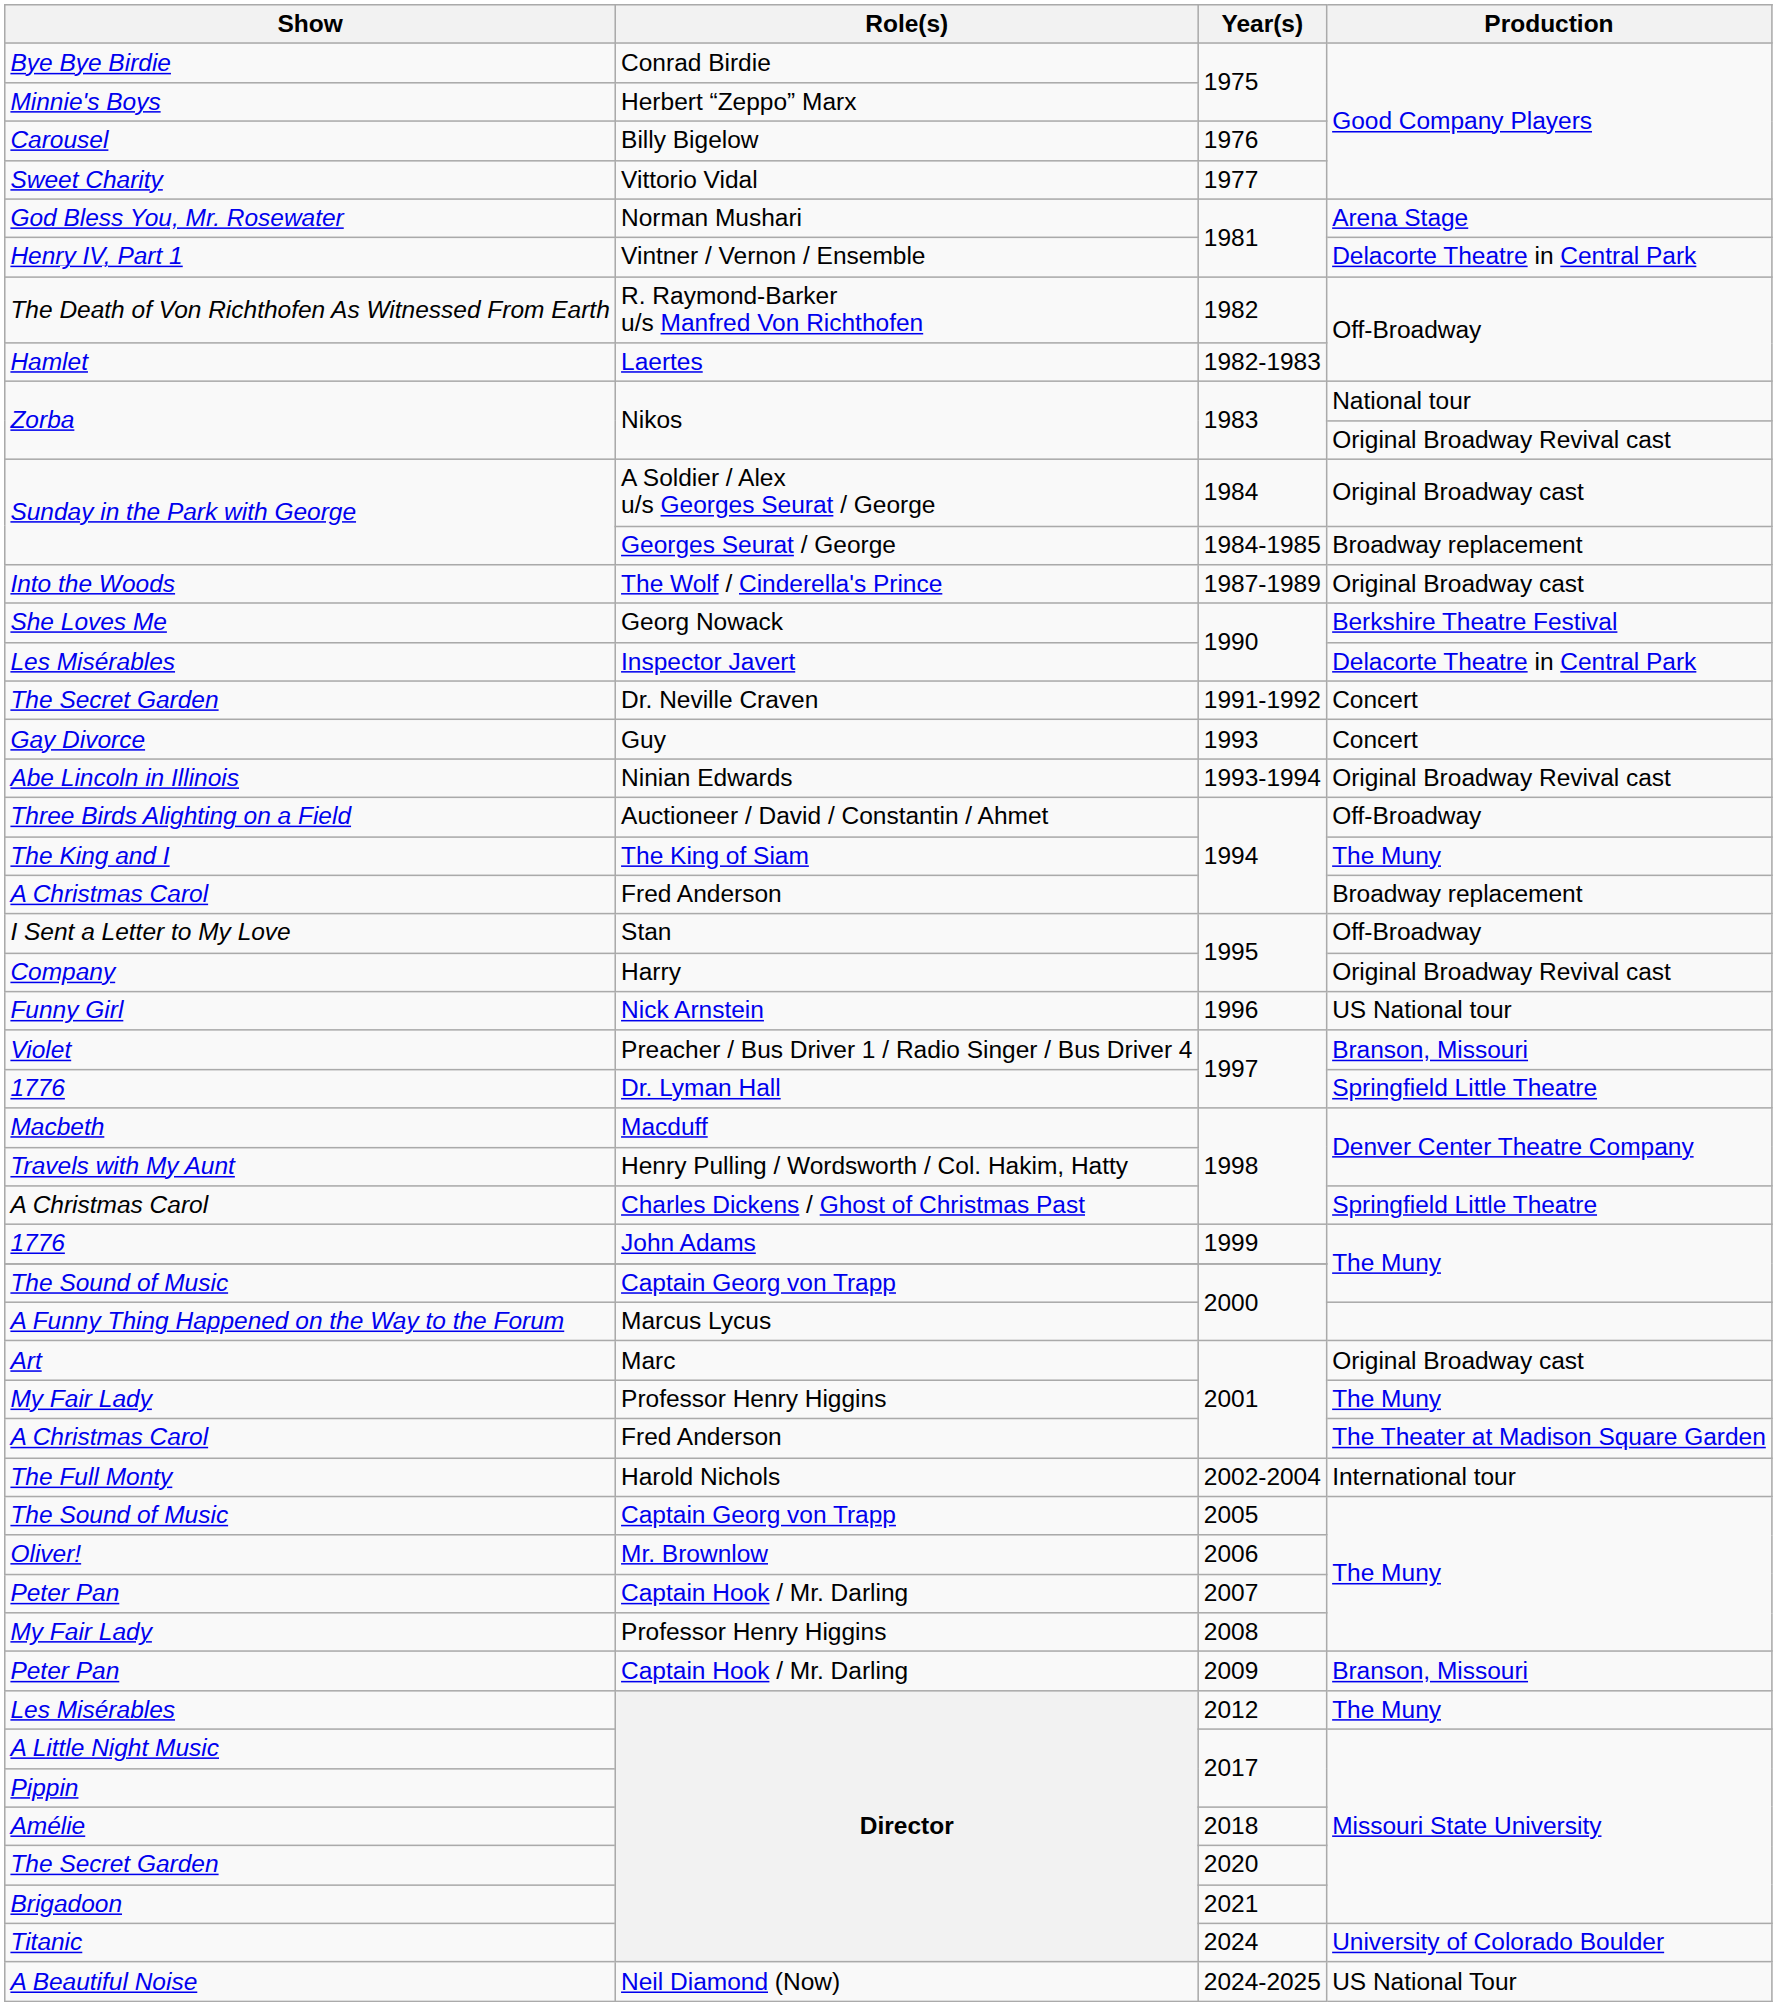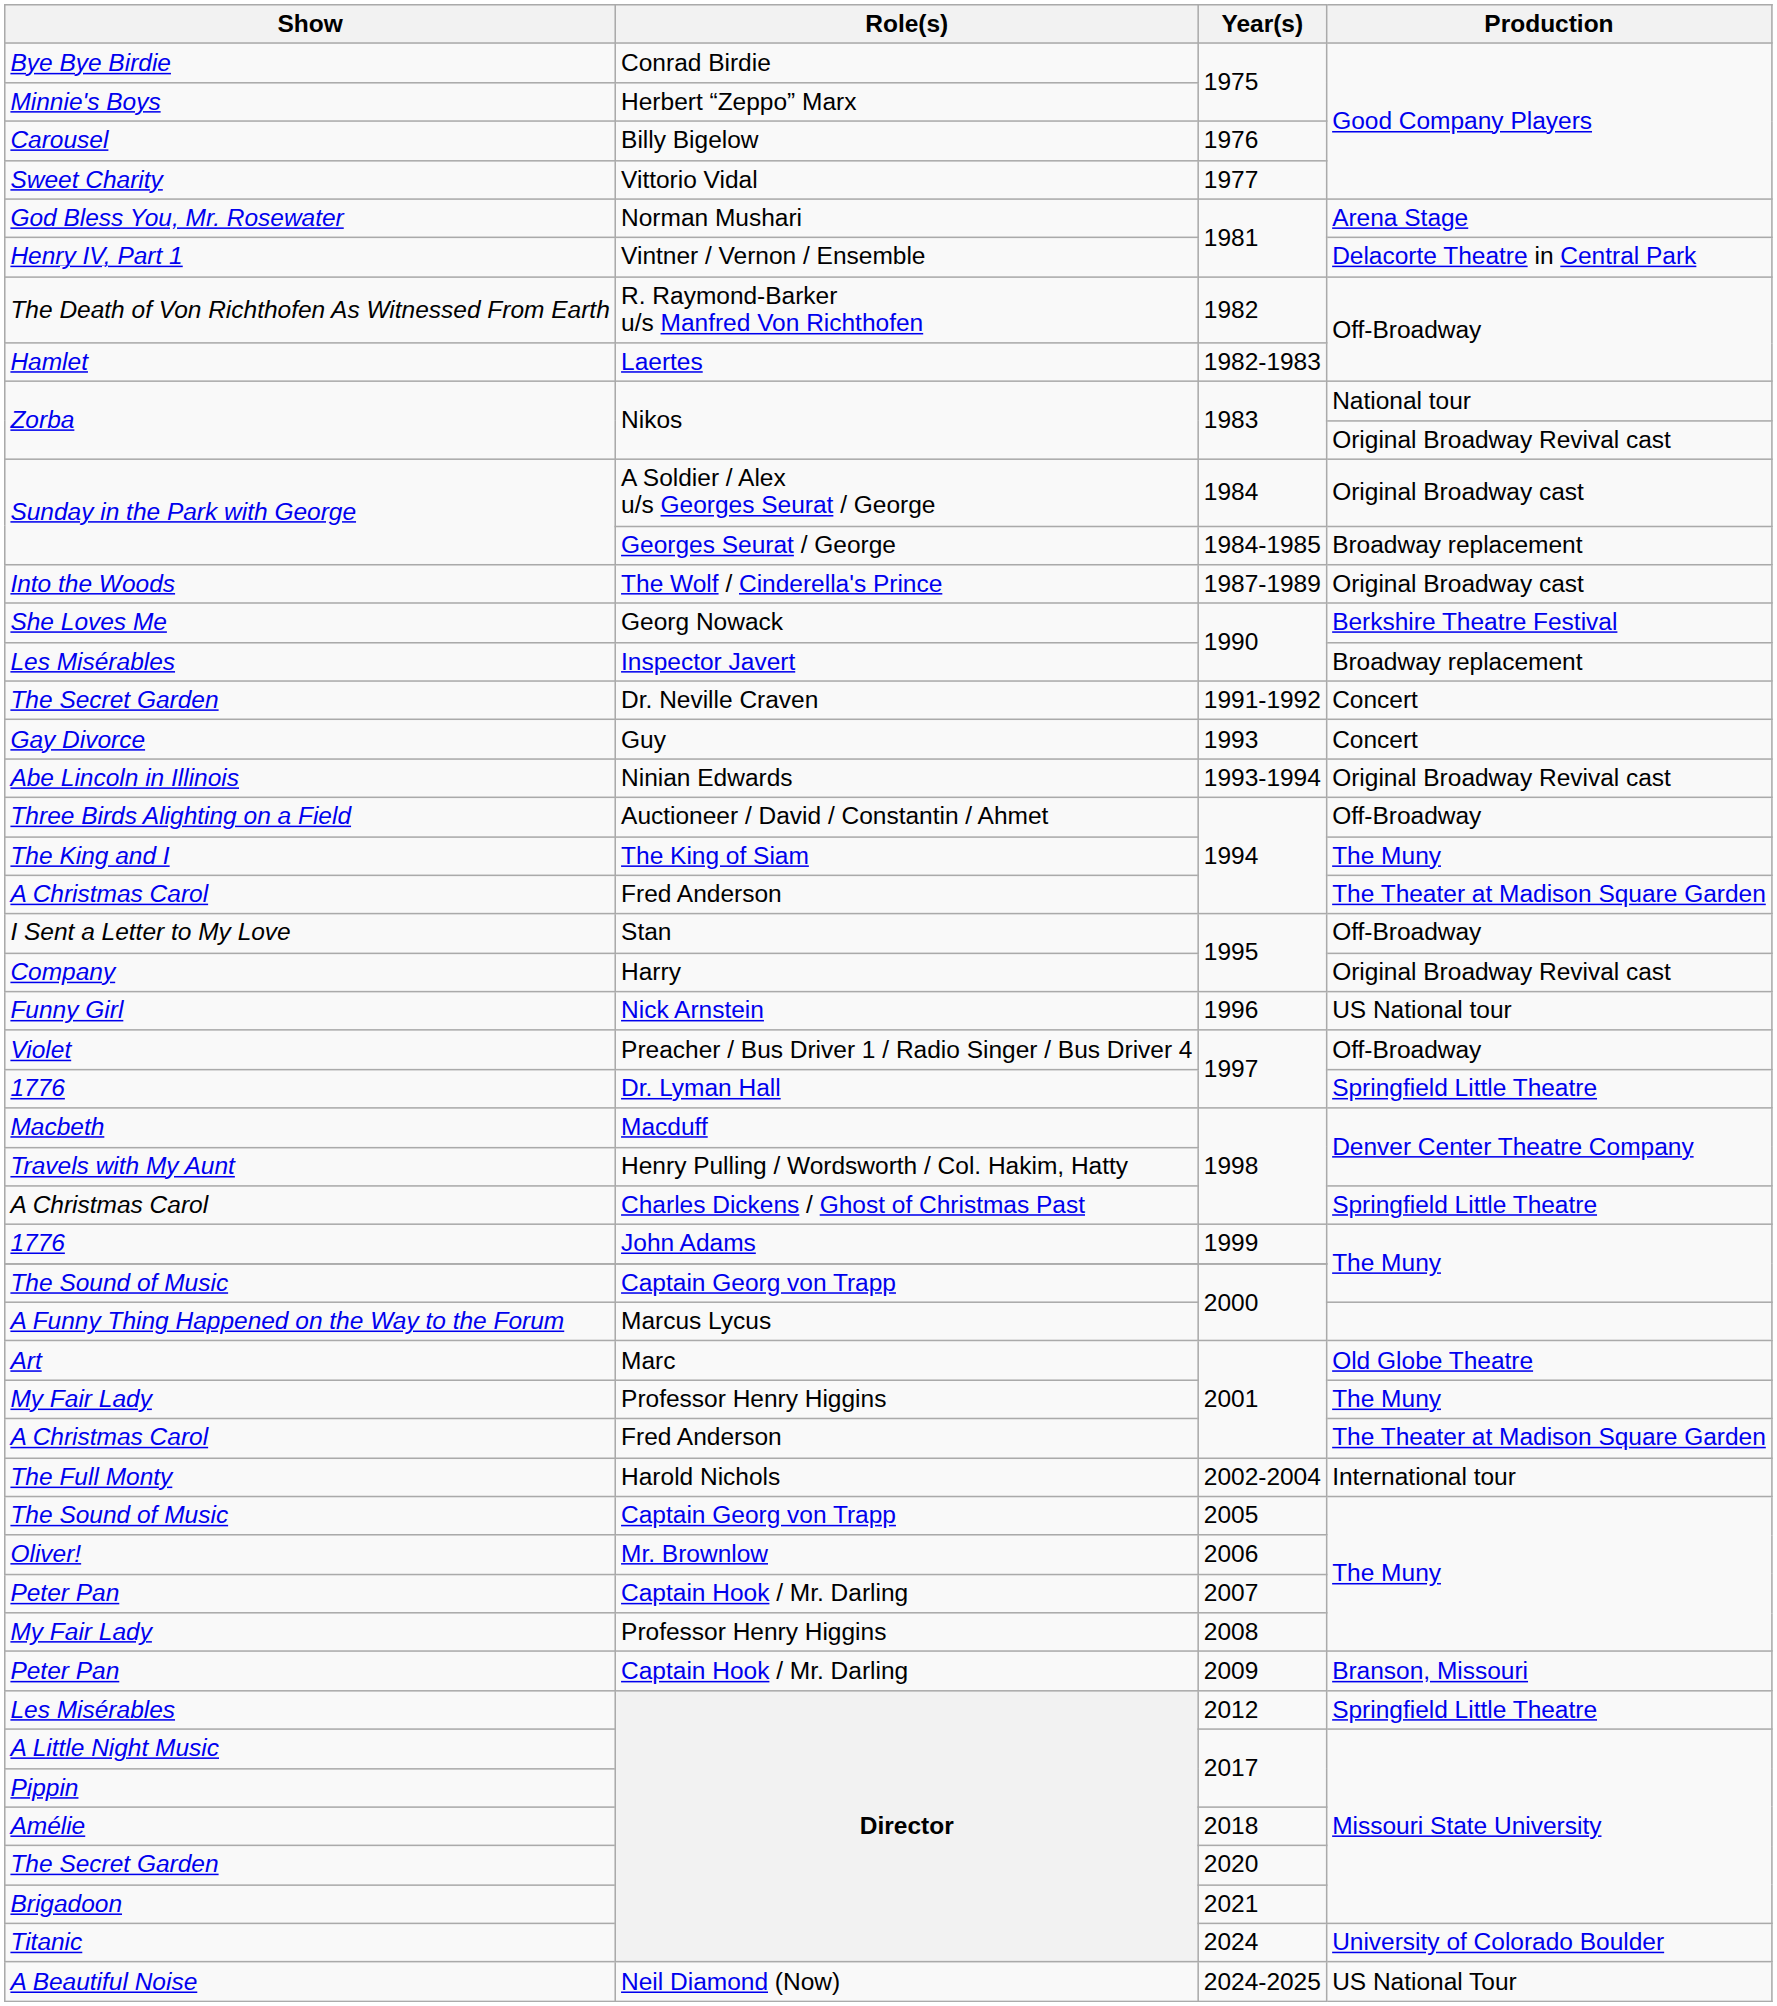Les Misérables / 1990 | Production: Delacorte Theatre in Central Park -> Broadway replacement
A Christmas Carol / 1994 | Production: Broadway replacement -> The Theater at Madison Square Garden
Violet | Production: Branson, Missouri -> Off-Broadway
Art | Production: Original Broadway cast -> Old Globe Theatre
Les Misérables / 2012 | Production: The Muny -> Springfield Little Theatre
